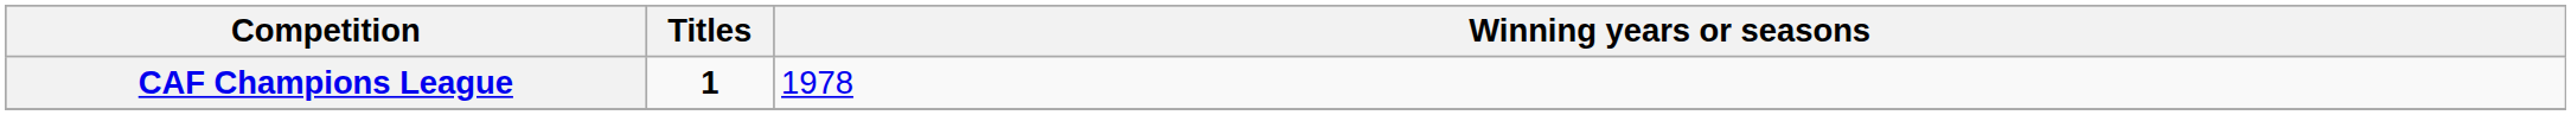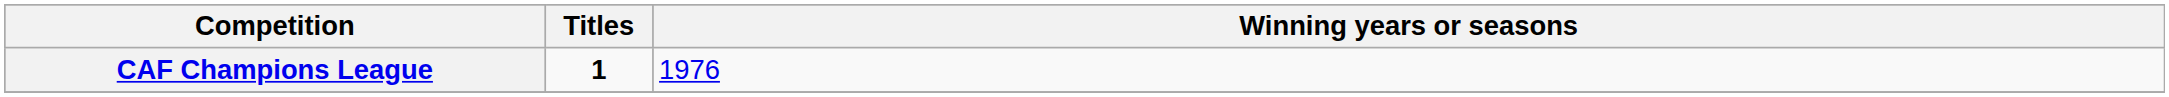CAF Champions League | Winning years or seasons: 1978 -> 1976
